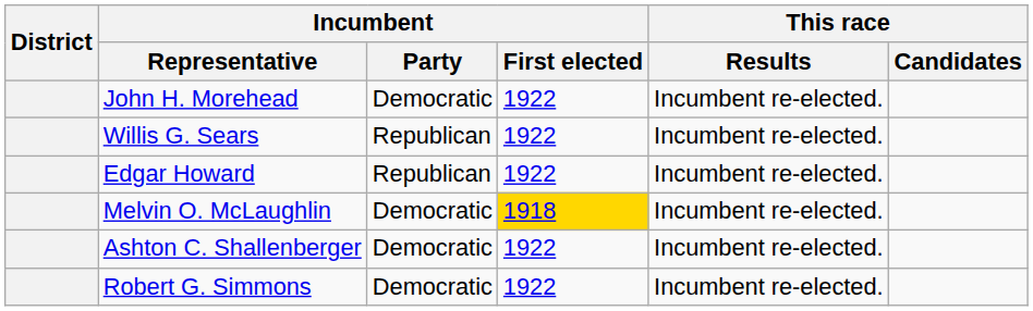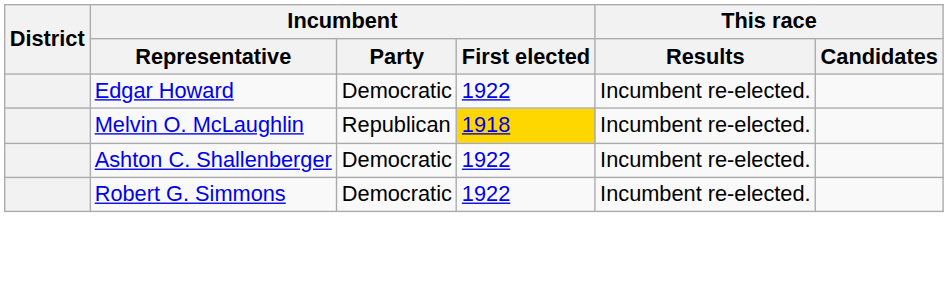- row: John H. Morehead | Democratic | 1922 | Incumbent re-elected.
- row: Willis G. Sears | Republican | 1922 | Incumbent re-elected.
Edgar Howard | Incumbent / Party: Republican -> Democratic
Melvin O. McLaughlin | Incumbent / Party: Democratic -> Republican
